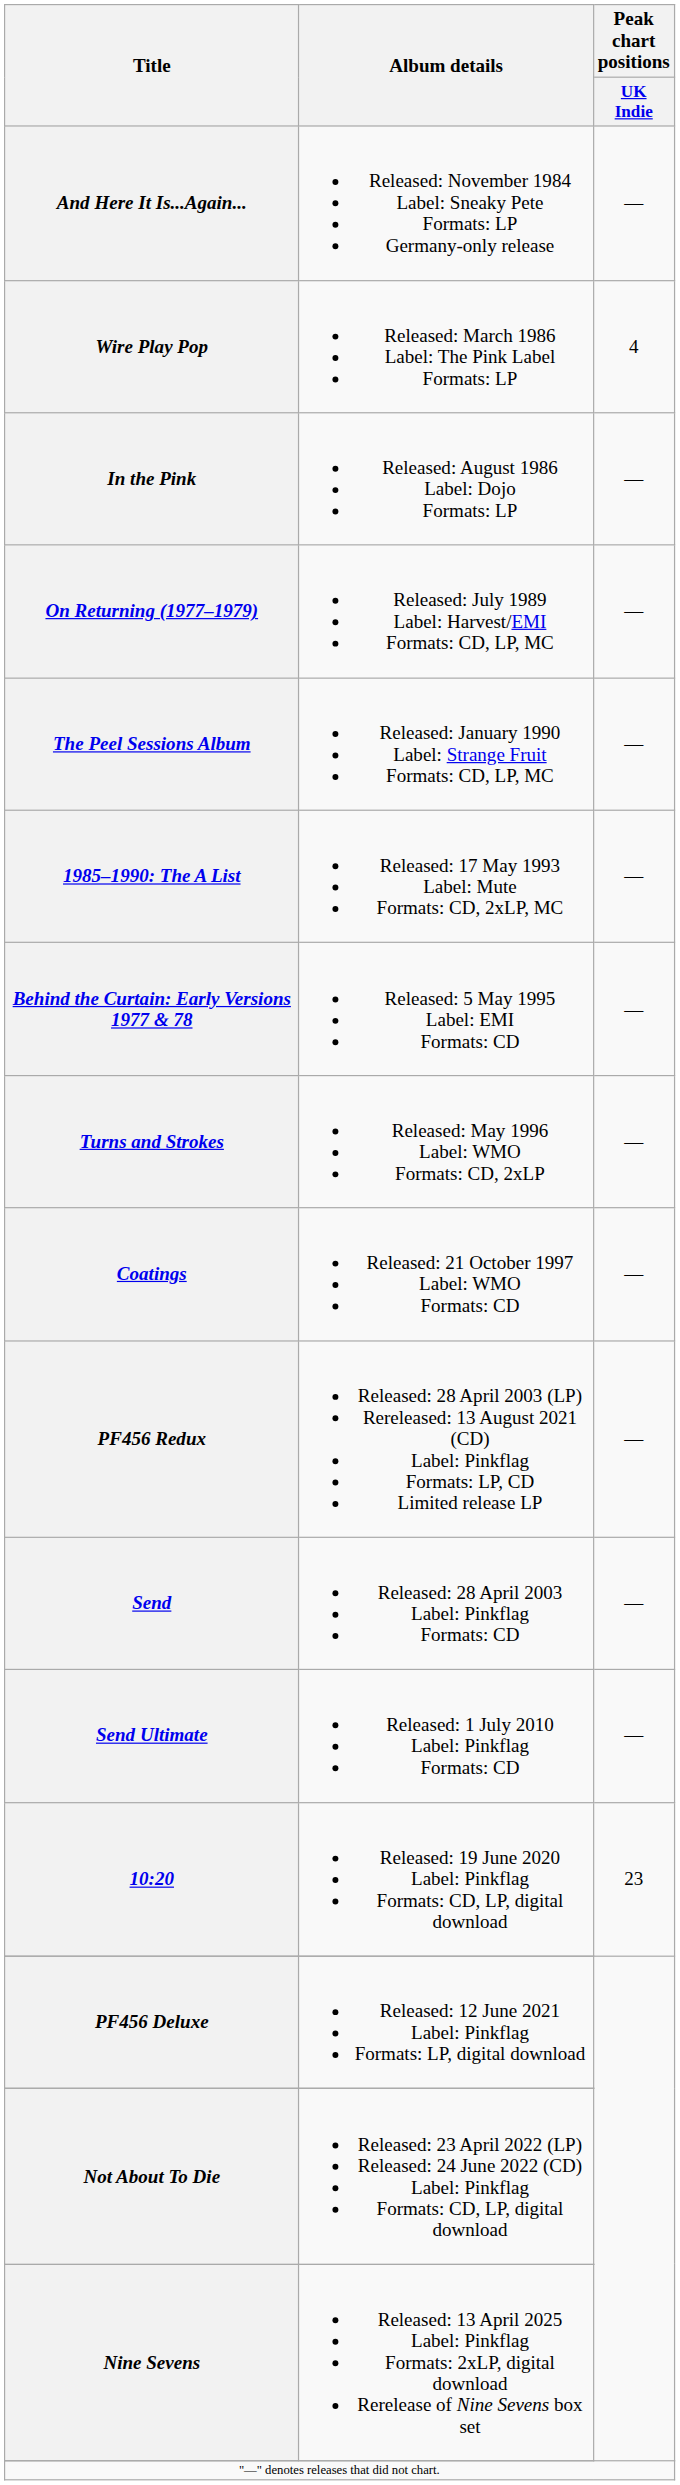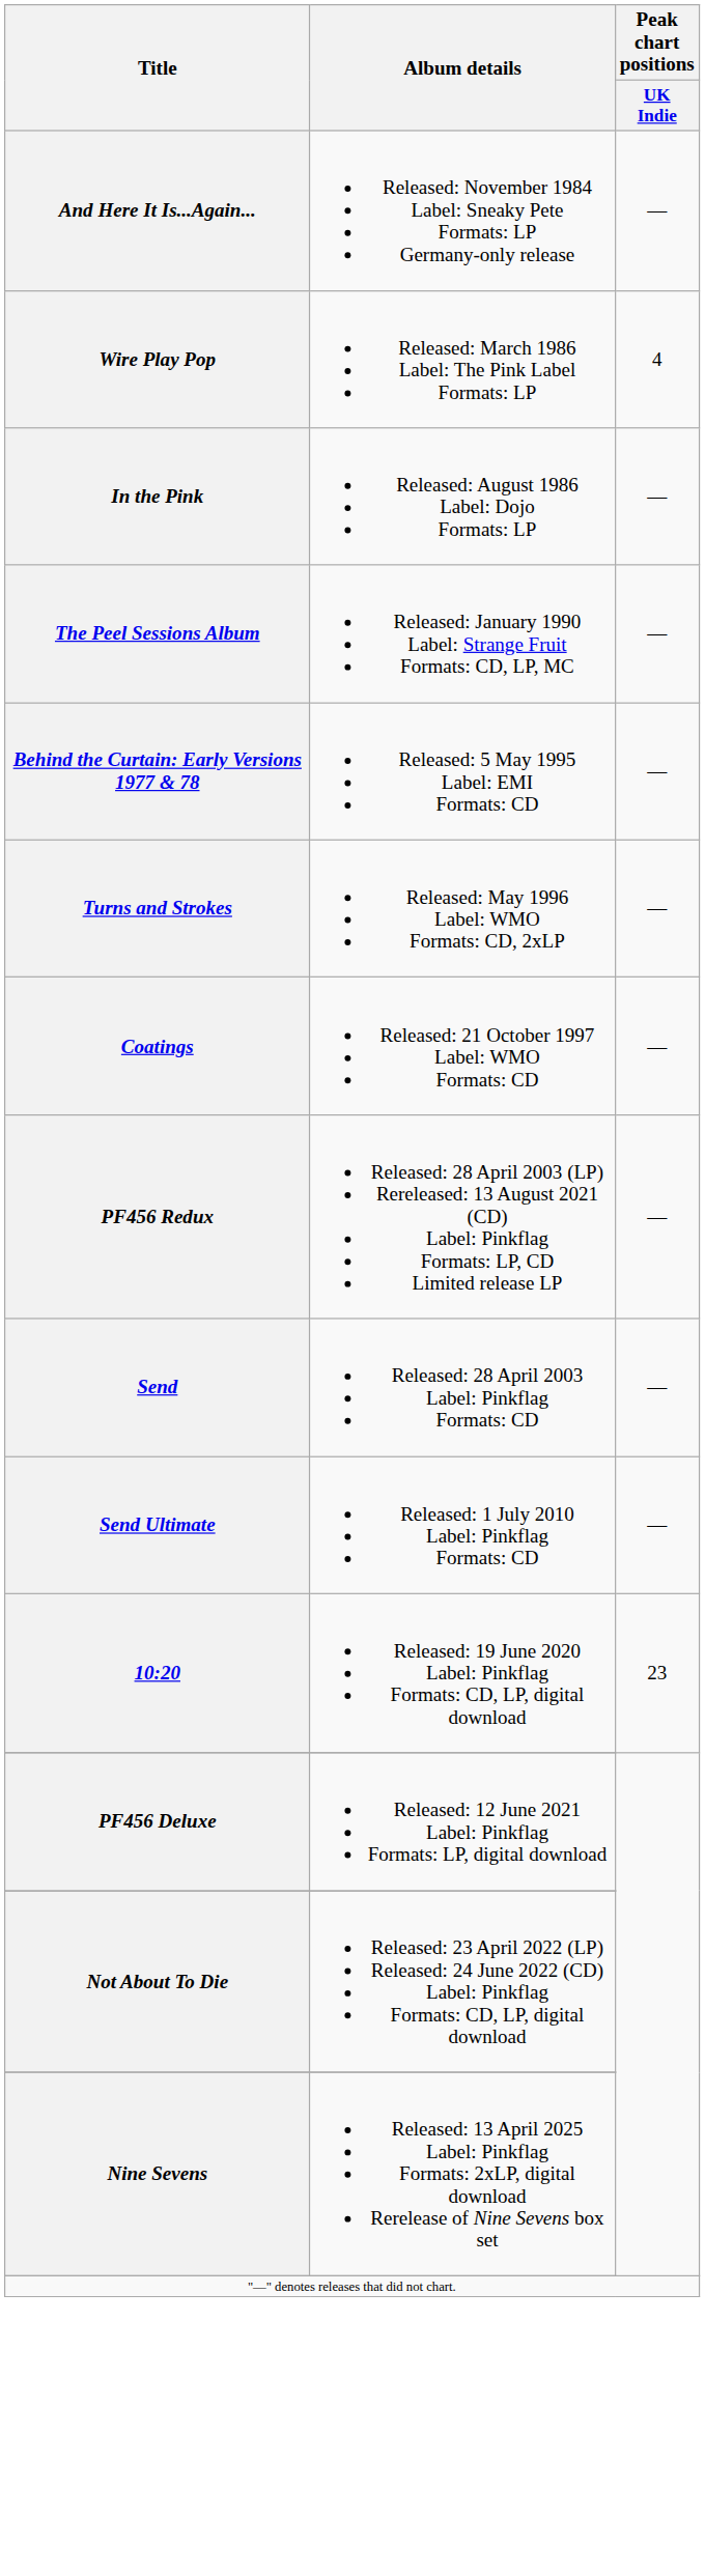- row: On Returning (1977–1979) | Released: July 1989 Label: Harvest/EMI Formats: CD, LP, MC | —
- row: 1985–1990: The A List | Released: 17 May 1993 Label: Mute Formats: CD, 2xLP, MC | —
